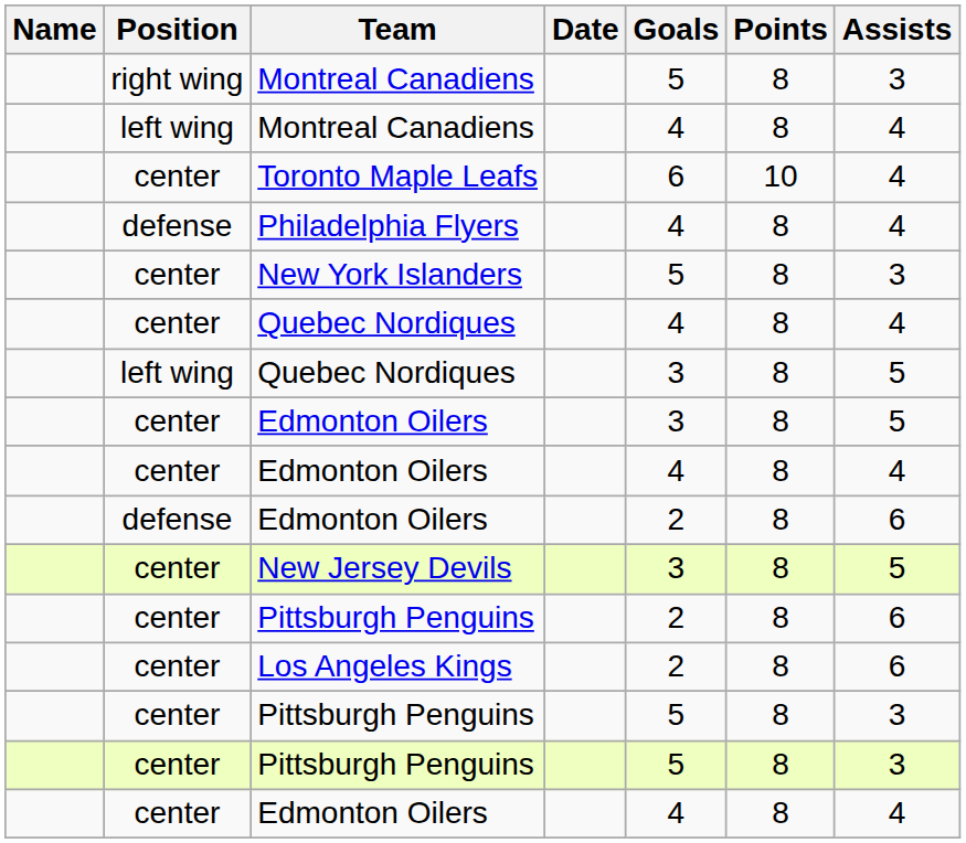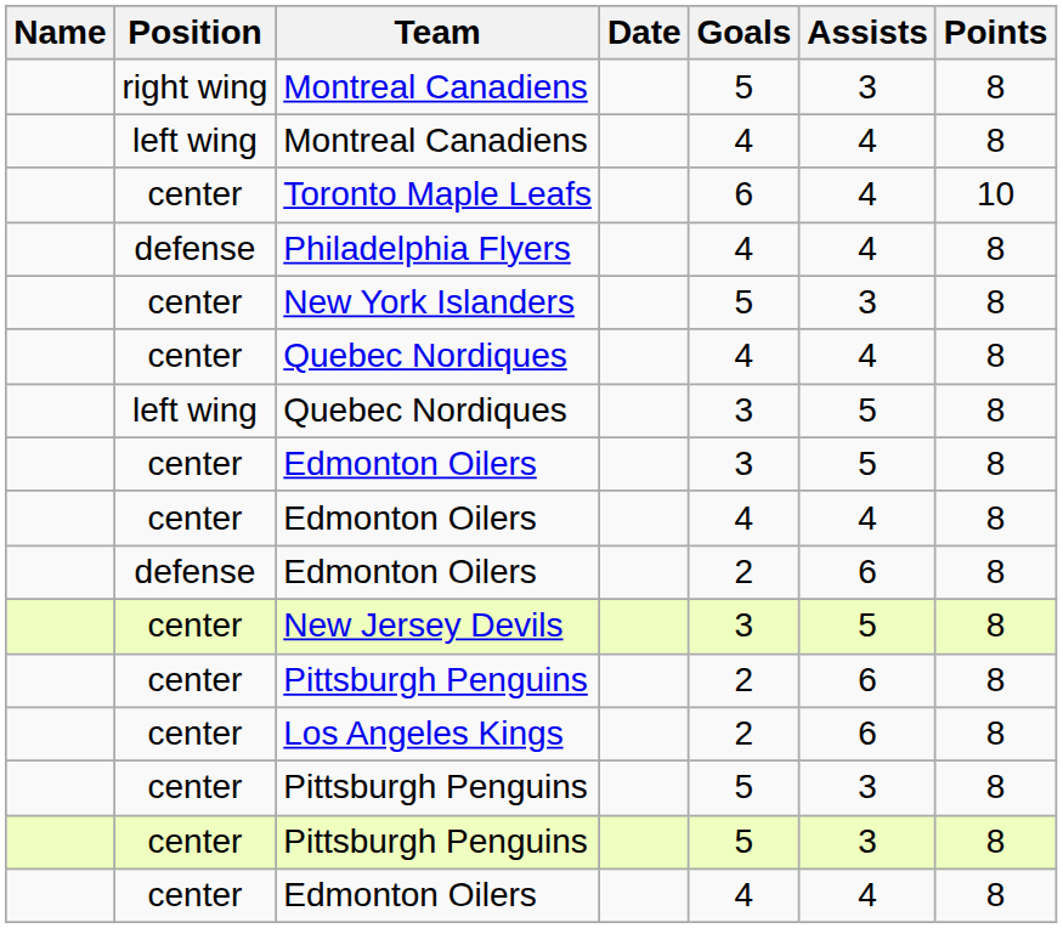columns swapped: Assists <-> Points
